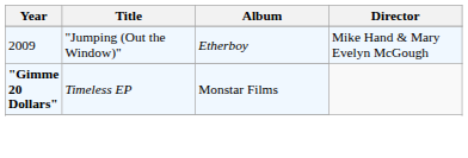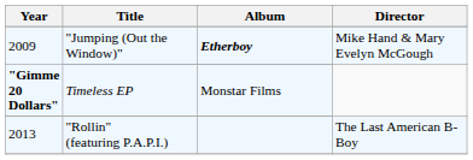"Jumping (Out the Window)" | Album: normal -> bold
+ row: 2013 | "Rollin" (featuring P.A.P.I.) | The Last American B-Boy
